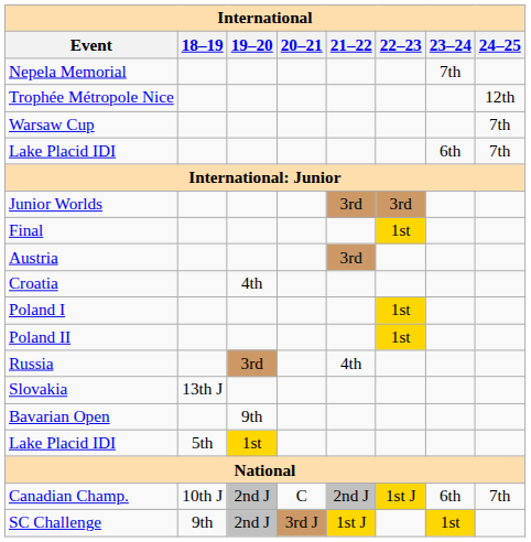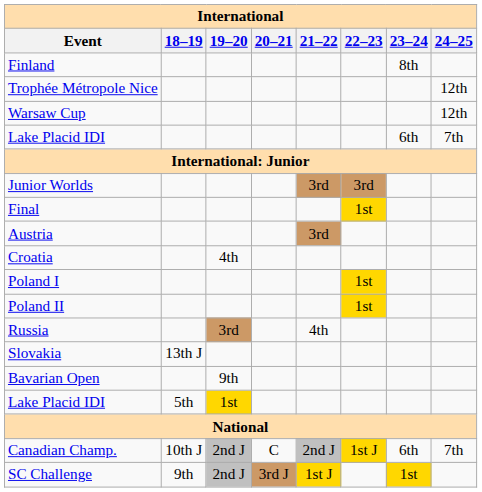+ row: Finland | 8th
- row: Nepela Memorial | 7th
Warsaw Cup | 24–25: 7th -> 12th
